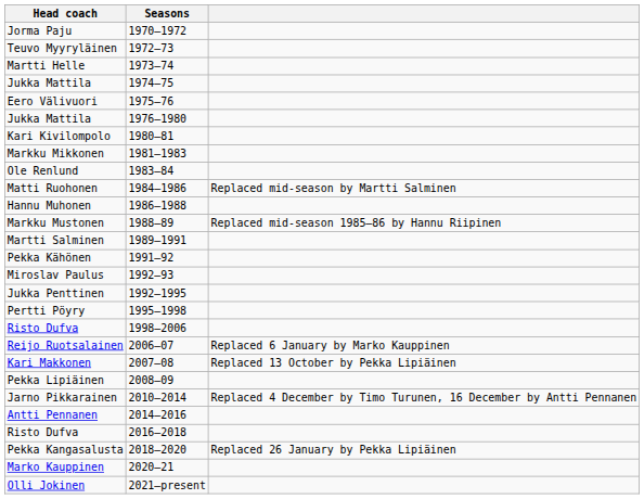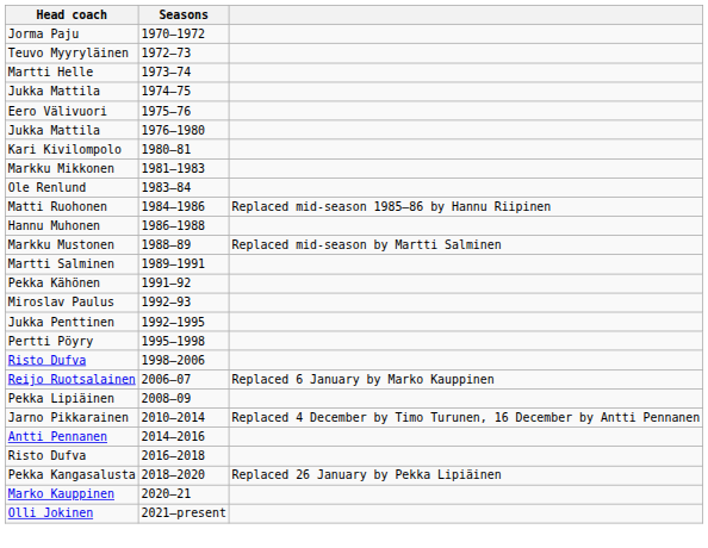Matti Ruohonen | column 3: Replaced mid-season by Martti Salminen -> Replaced mid-season 1985–86 by Hannu Riipinen
Markku Mustonen | column 3: Replaced mid-season 1985–86 by Hannu Riipinen -> Replaced mid-season by Martti Salminen
- row: Kari Makkonen | 2007–08 | Replaced 13 October by Pekka Lipiäinen
